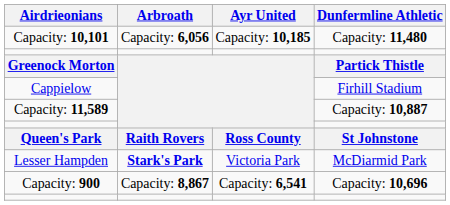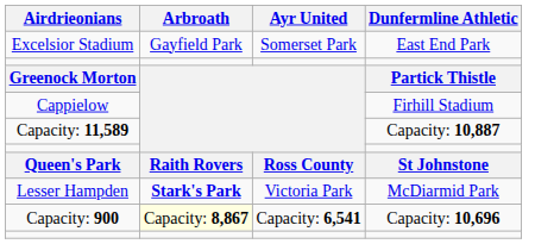+ row: Excelsior Stadium | Gayfield Park | Somerset Park | East End Park
- row: Capacity: 10,101 | Capacity: 6,056 | Capacity: 10,185 | Capacity: 11,480
Capacity: 900 | Arbroath: no background -> lightyellow background
